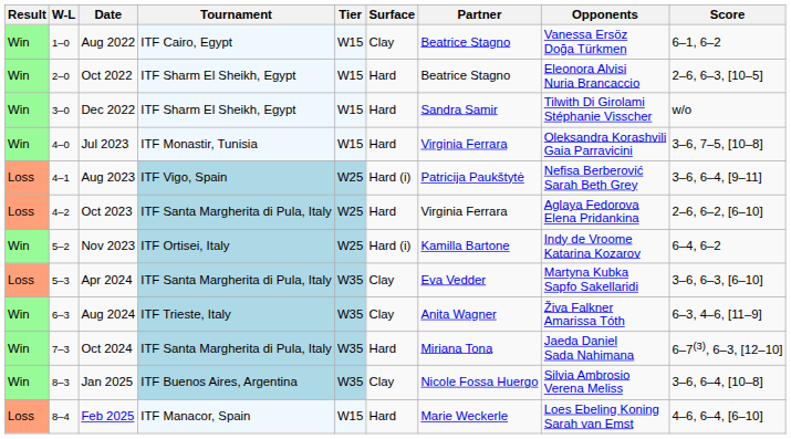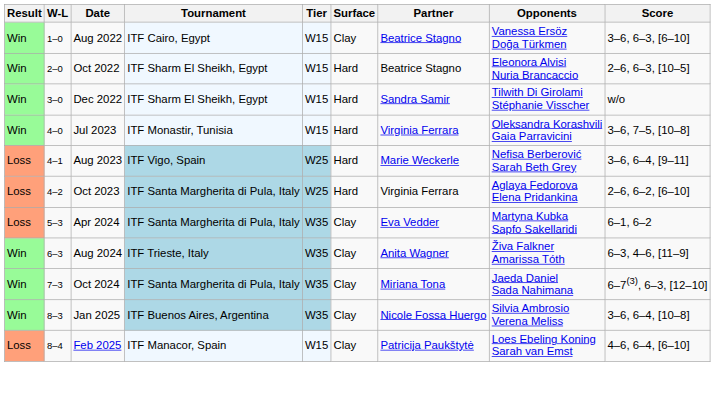Aug 2022 | Score: 6–1, 6–2 -> 3–6, 6–3, [6–10]
Aug 2023 | Surface: Hard (i) -> Hard
Aug 2023 | Partner: Patricija Paukštytė -> Marie Weckerle
- row: Win | 5–2 | Nov 2023 | ITF Ortisei, Italy | W25 | Hard (i) | Kamilla Bartone | Indy de Vroome Katarina Kozarov | 6–4, 6–2
Apr 2024 | Score: 3–6, 6–3, [6–10] -> 6–1, 6–2
Oct 2024 | Surface: Hard -> Clay
Feb 2025 | Surface: Hard -> Clay
Feb 2025 | Partner: Marie Weckerle -> Patricija Paukštytė
